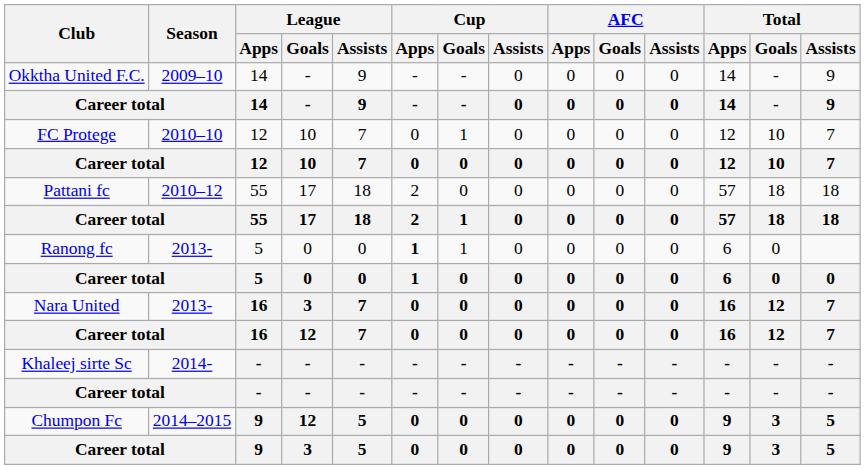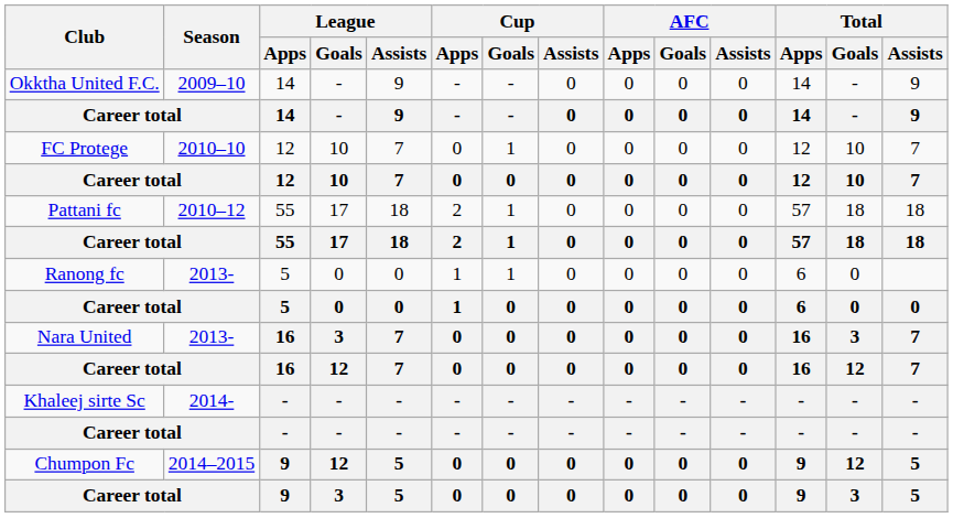Pattani fc | Cup / Goals: 0 -> 1
Ranong fc | Cup / Apps: bold -> normal
Nara United | Total / Goals: 12 -> 3
Chumpon Fc | Total / Goals: 3 -> 12
